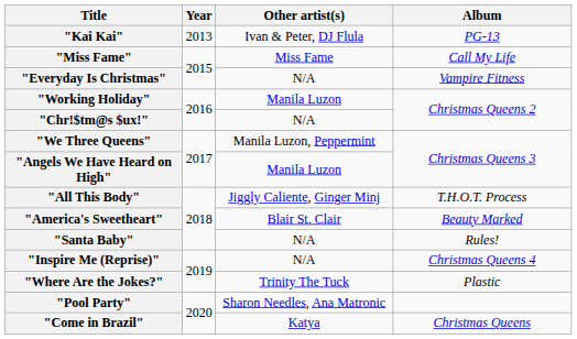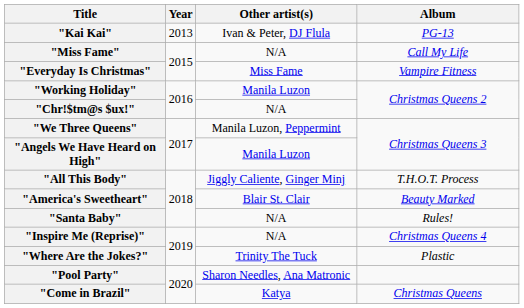"Miss Fame" | Other artist(s): Miss Fame -> N/A
"Everyday Is Christmas" | Other artist(s): N/A -> Miss Fame
